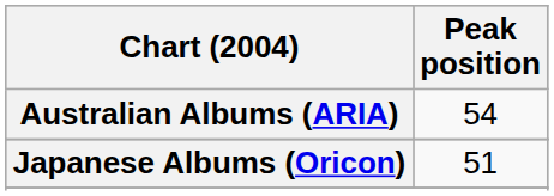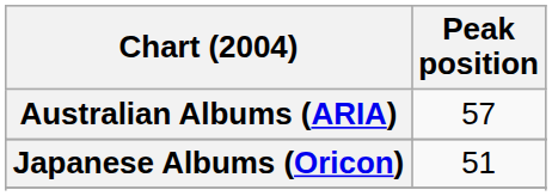Australian Albums (ARIA) | Peak position: 54 -> 57
